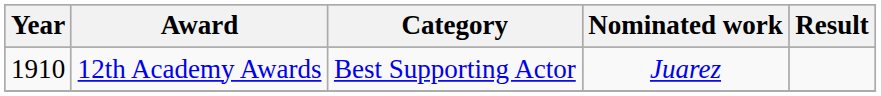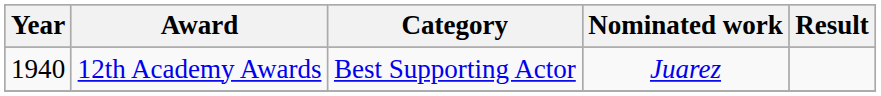12th Academy Awards | Year: 1910 -> 1940
